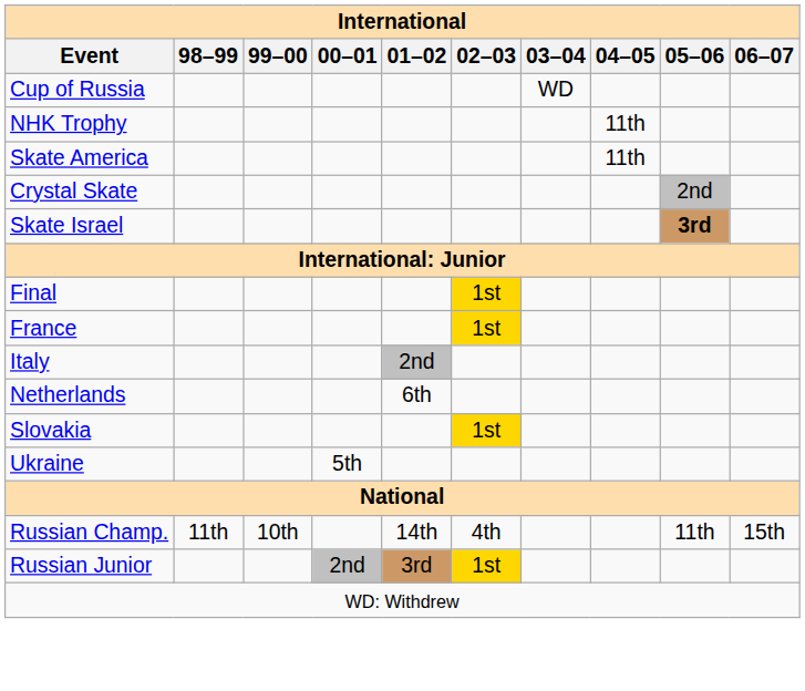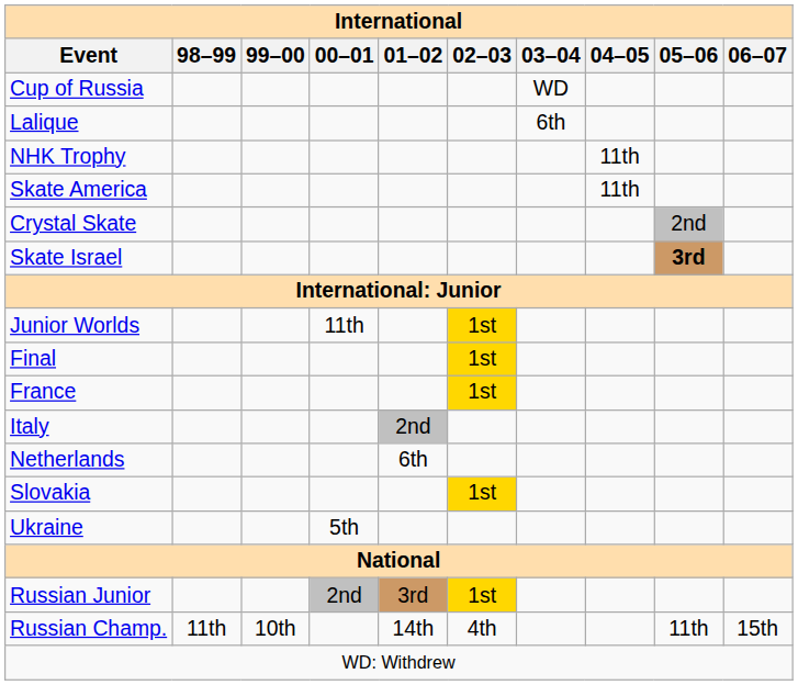+ row: Lalique | 6th
+ row: Junior Worlds | 11th | 1st
rows swapped: Russian Champ. <-> Russian Junior
